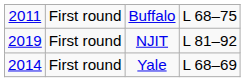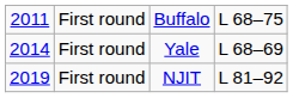rows swapped: Yale <-> NJIT
